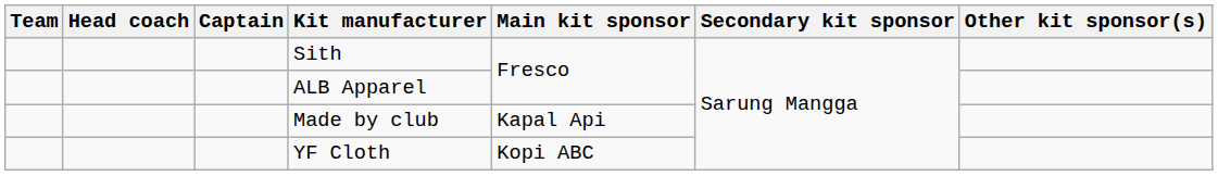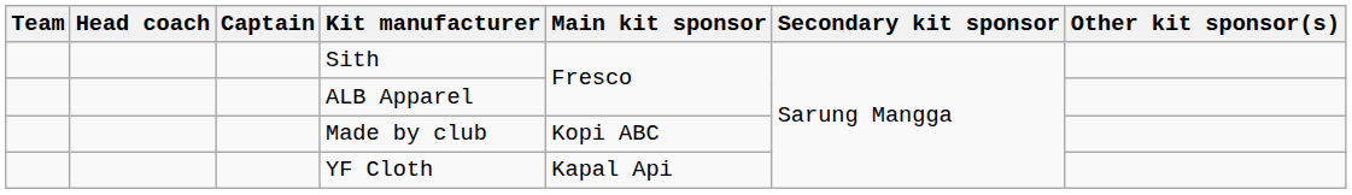Made by club | Main kit sponsor: Kapal Api -> Kopi ABC
YF Cloth | Main kit sponsor: Kopi ABC -> Kapal Api
